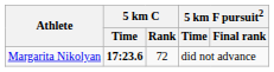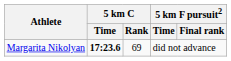Margarita Nikolyan | 5 km C / Rank: 72 -> 69
